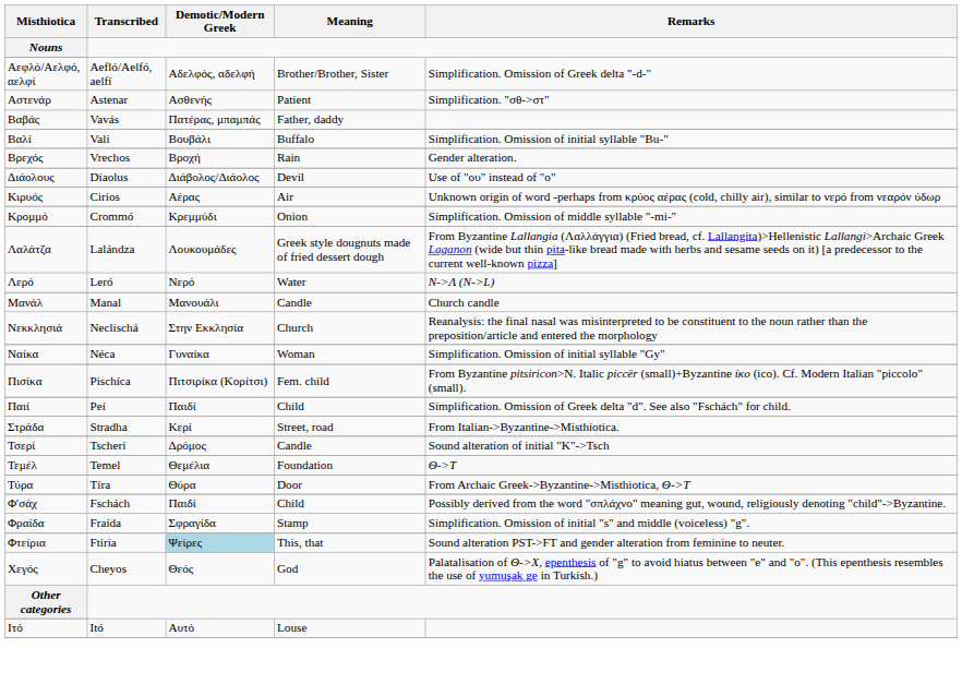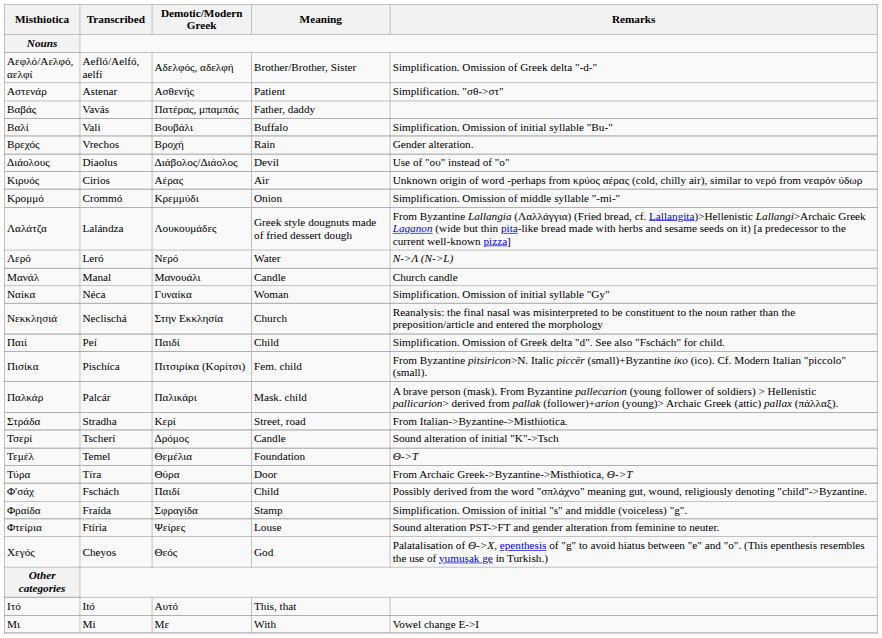rows swapped: Ναίκα <-> Νεκκλησιά
rows swapped: Πισίκα <-> Παιί
+ row: Παλκάρ | Palcár | Παλικάρι | Mask. child | A brave person (mask). From Byzantine pallecarion (young follower of soldiers) > Hellenistic pallicarion> derived from pallak (follower)+arion (young)> Archaic Greek (attic) pallax (πάλλαξ).
Φτείρια | Demotic/Modern Greek: lightblue background -> no background
Φτείρια | Meaning: This, that -> Louse
Ιτό | Meaning: Louse -> This, that
+ row: Μι | Mi | Με | With | Vowel change E->I
